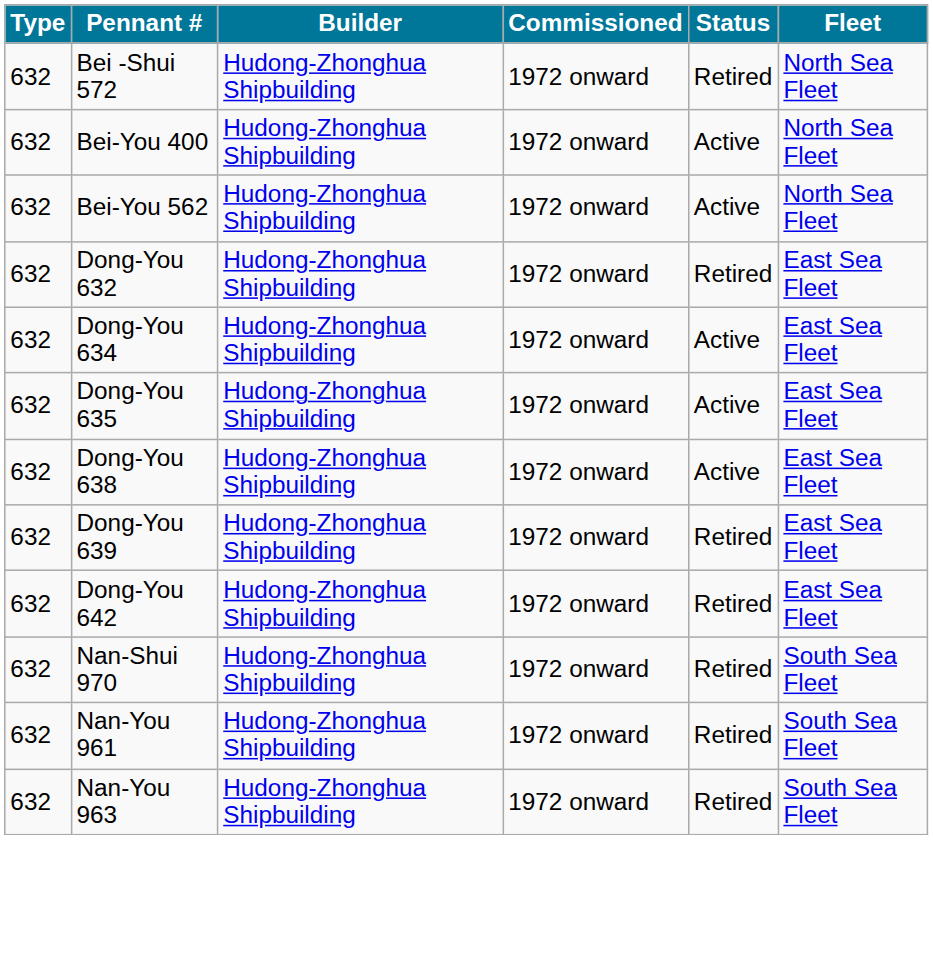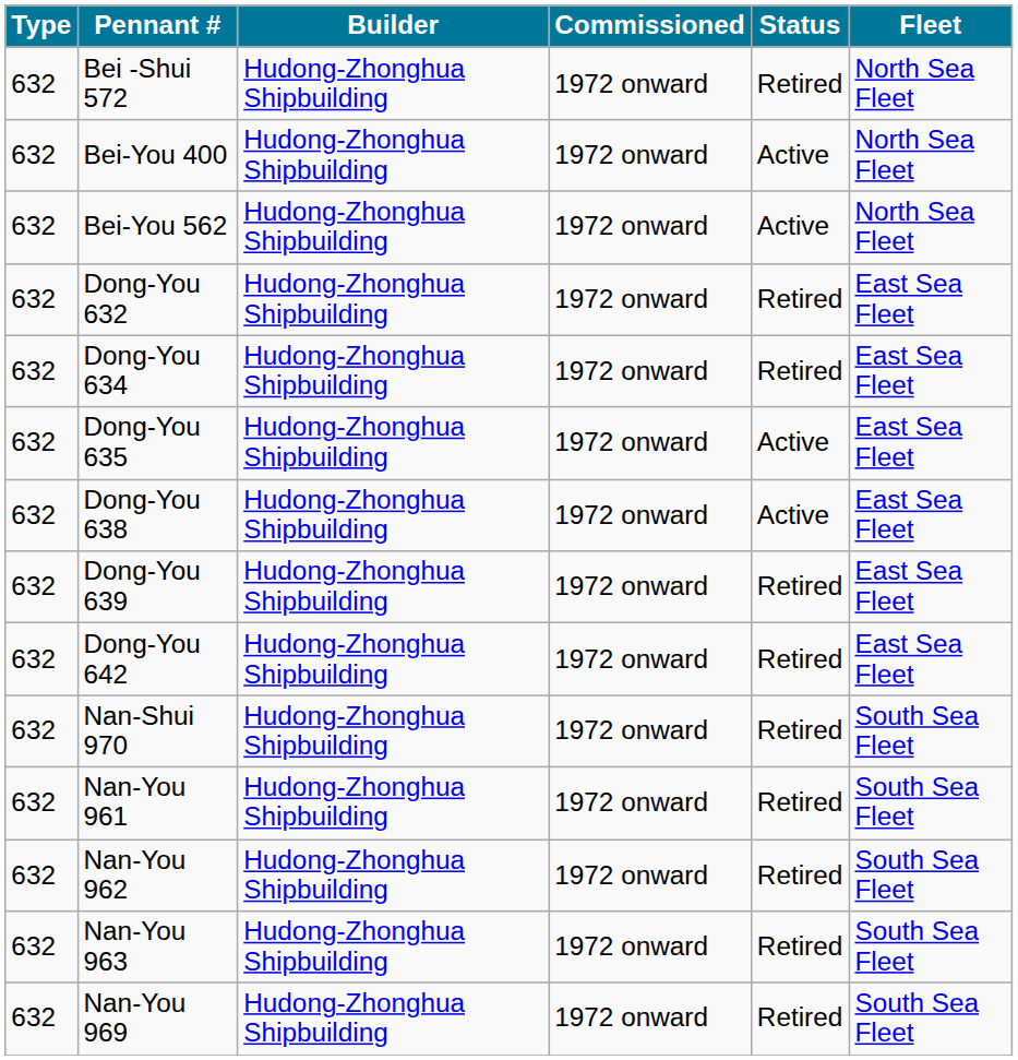Dong-You 634 | Status: Active -> Retired
+ row: 632 | Nan-You 962 | Hudong-Zhonghua Shipbuilding | 1972 onward | Retired | South Sea Fleet
+ row: 632 | Nan-You 969 | Hudong-Zhonghua Shipbuilding | 1972 onward | Retired | South Sea Fleet
